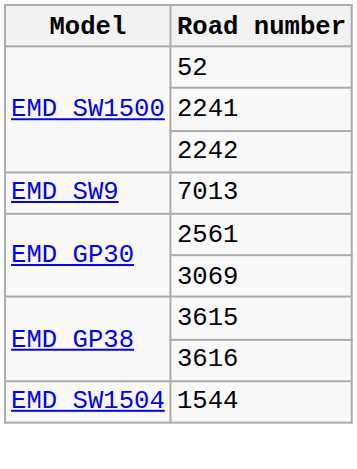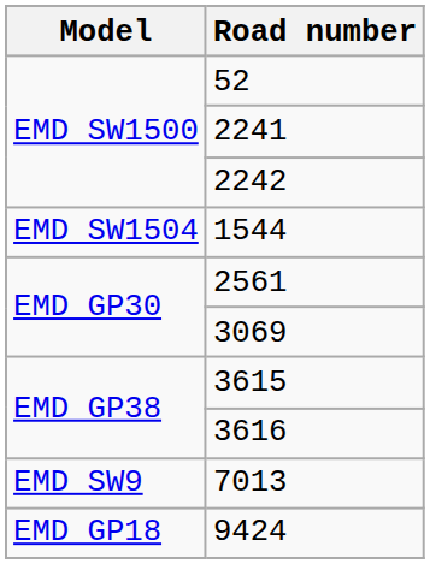rows swapped: 1544 <-> 7013
+ row: EMD GP18 | 9424
